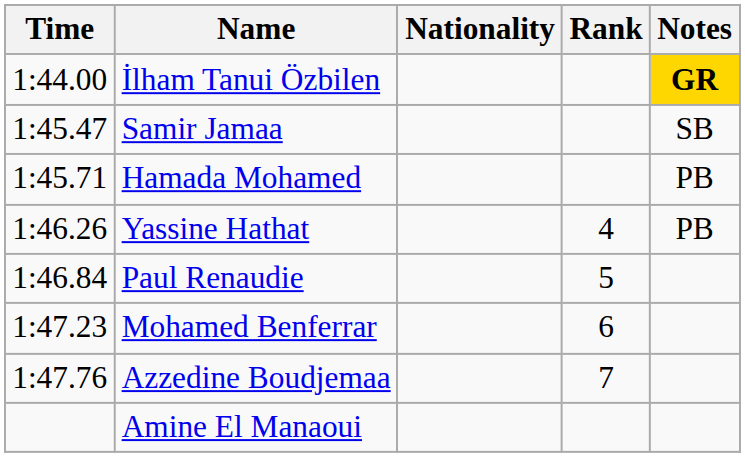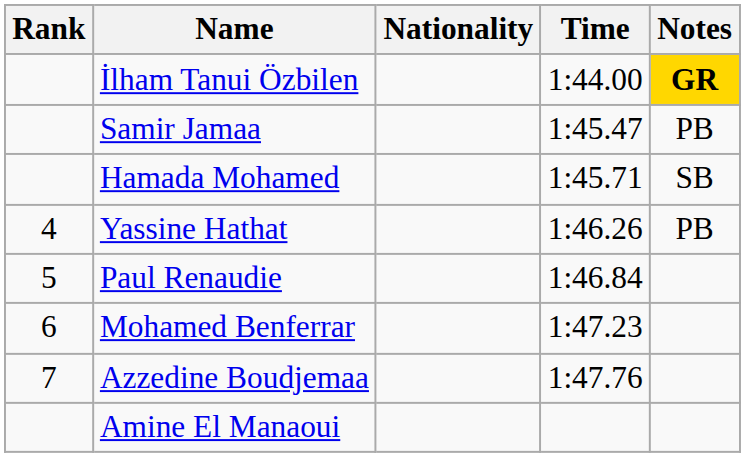columns swapped: Rank <-> Time
Samir Jamaa | Notes: SB -> PB
Hamada Mohamed | Notes: PB -> SB
